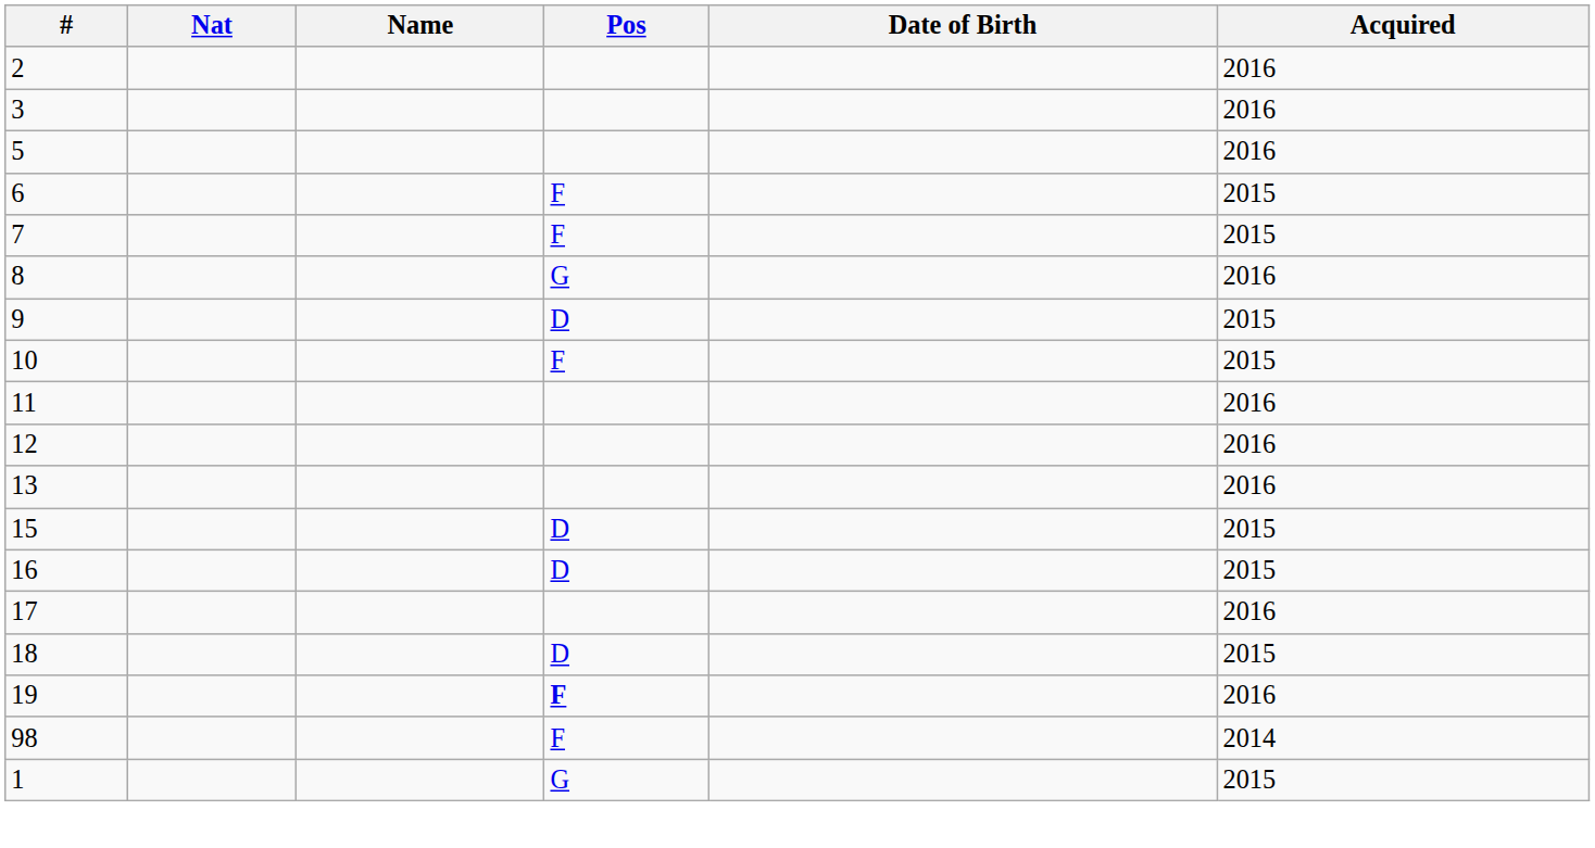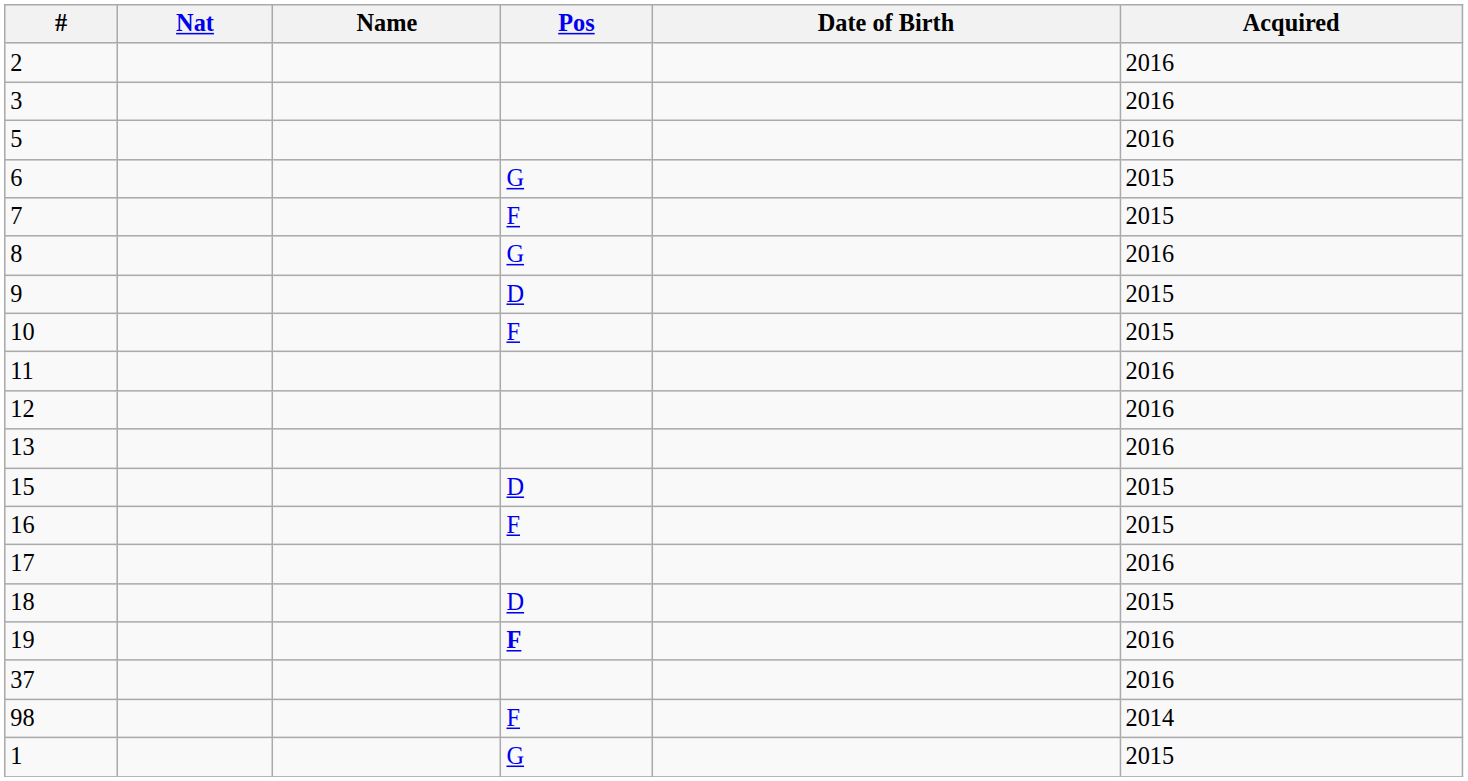6 | Pos: F -> G
16 | Pos: D -> F
+ row: 37 | 2016
